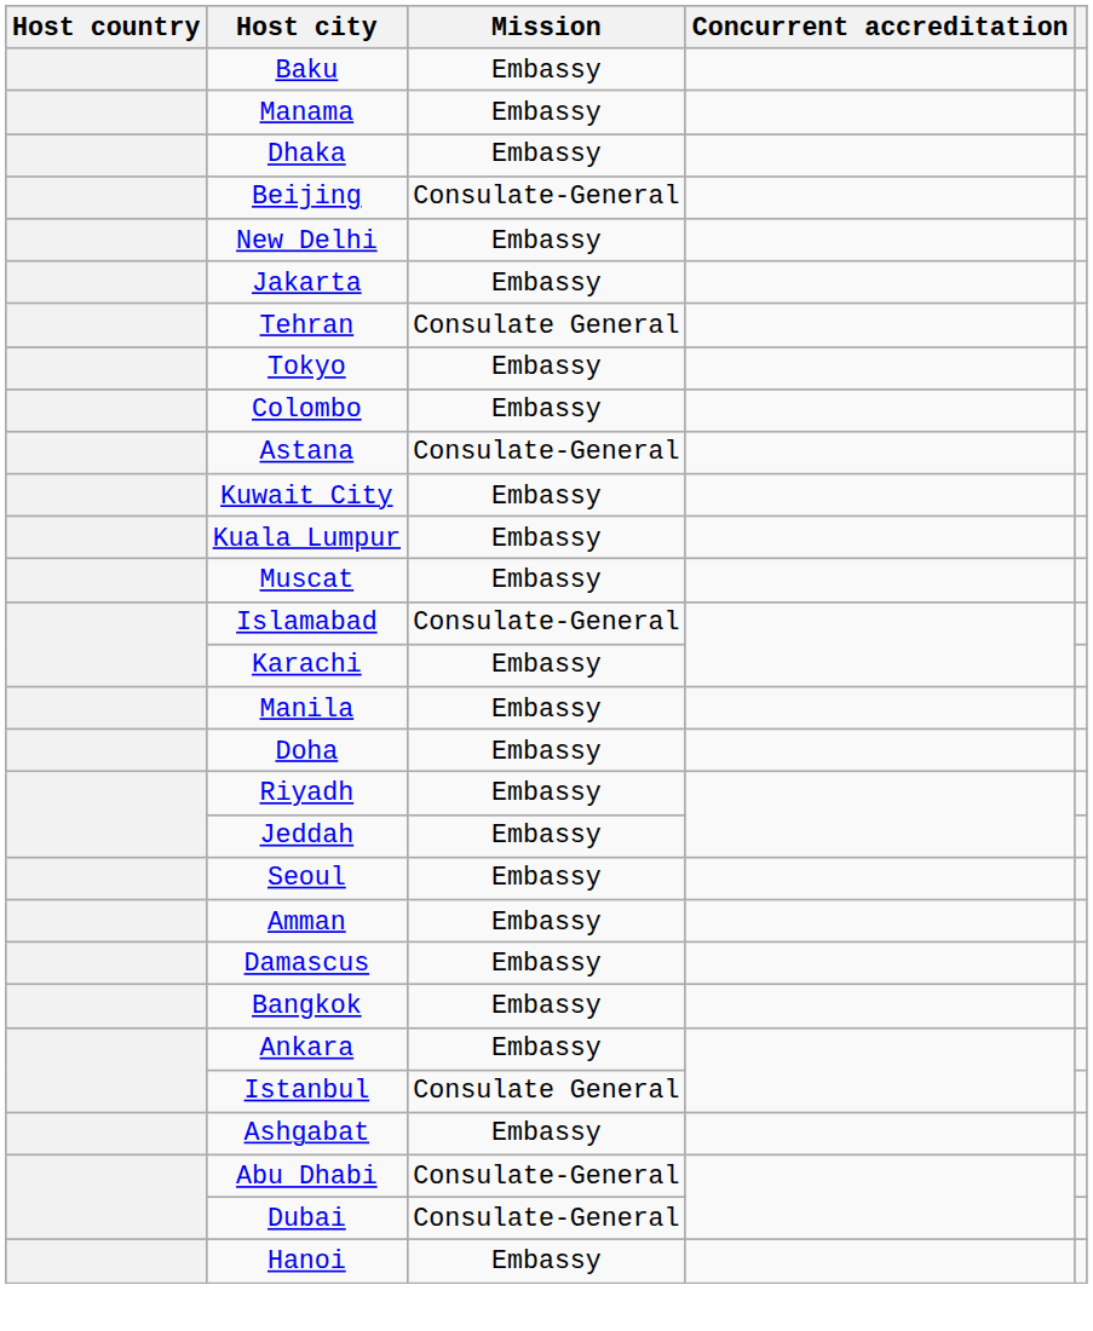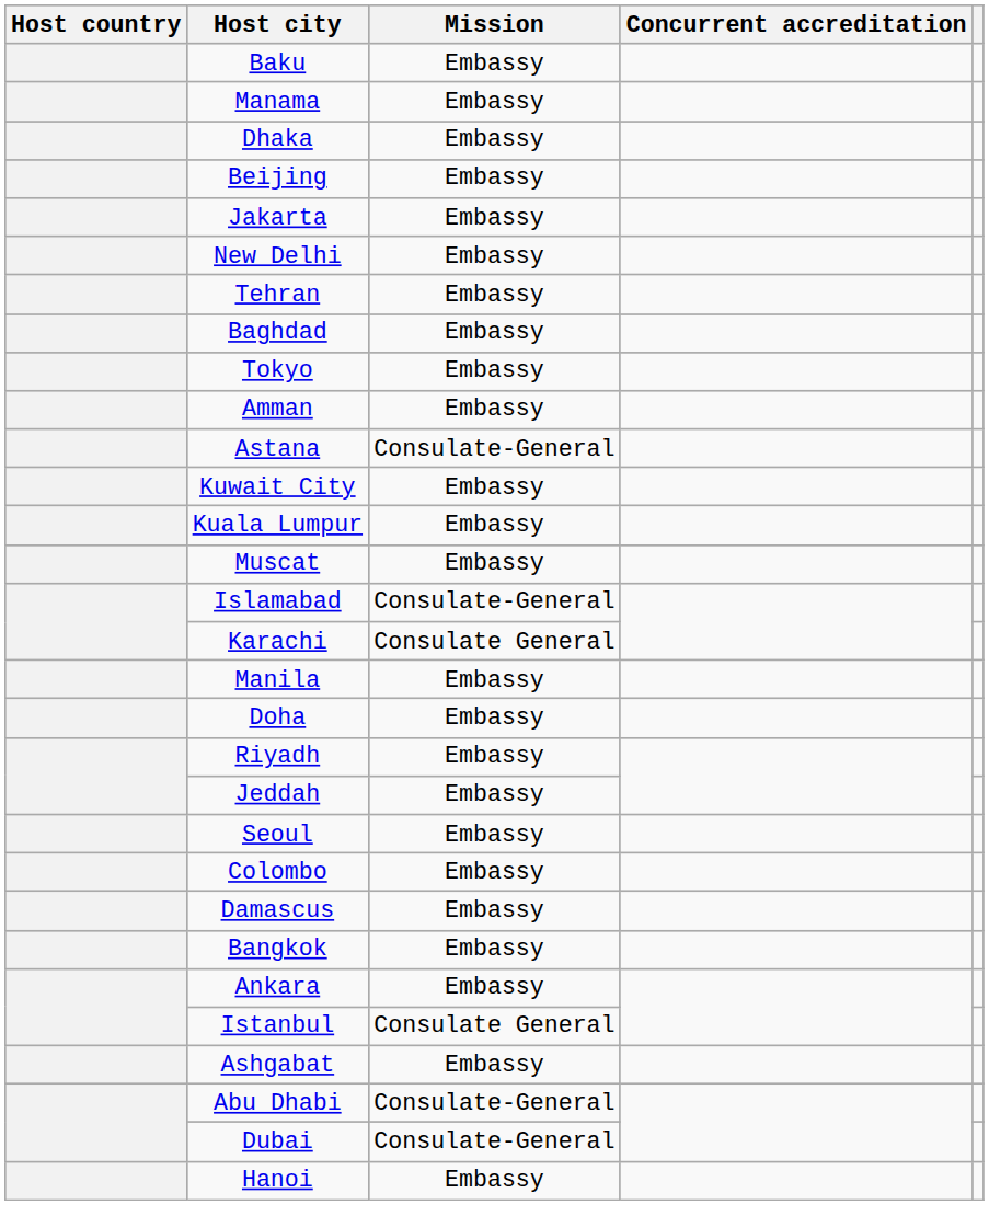Beijing | Mission: Consulate-General -> Embassy
rows swapped: New Delhi <-> Jakarta
Tehran | Mission: Consulate General -> Embassy
+ row: Baghdad | Embassy
rows swapped: Amman <-> Colombo
Karachi | Mission: Embassy -> Consulate General
